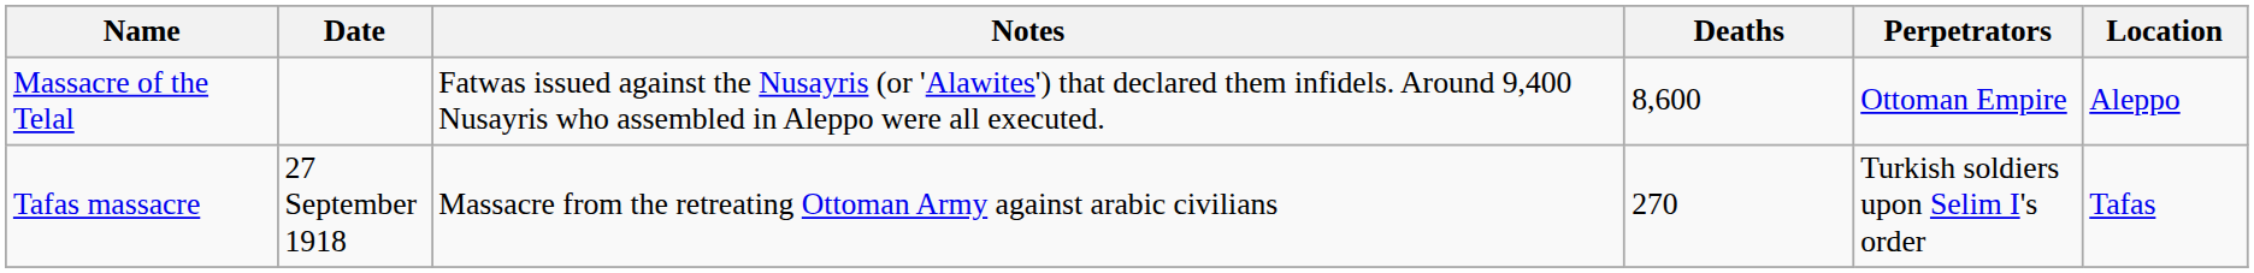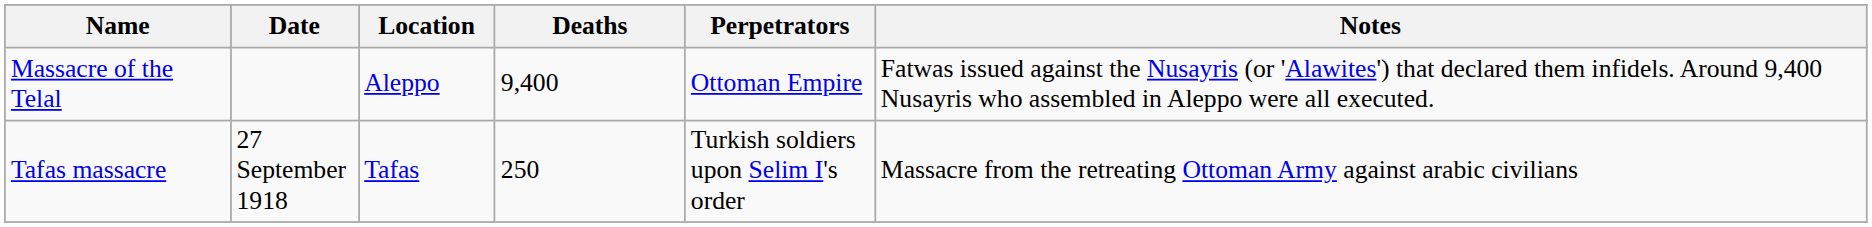columns swapped: Location <-> Notes
Massacre of the Telal | Deaths: 8,600 -> 9,400
Tafas massacre | Deaths: 270 -> 250
